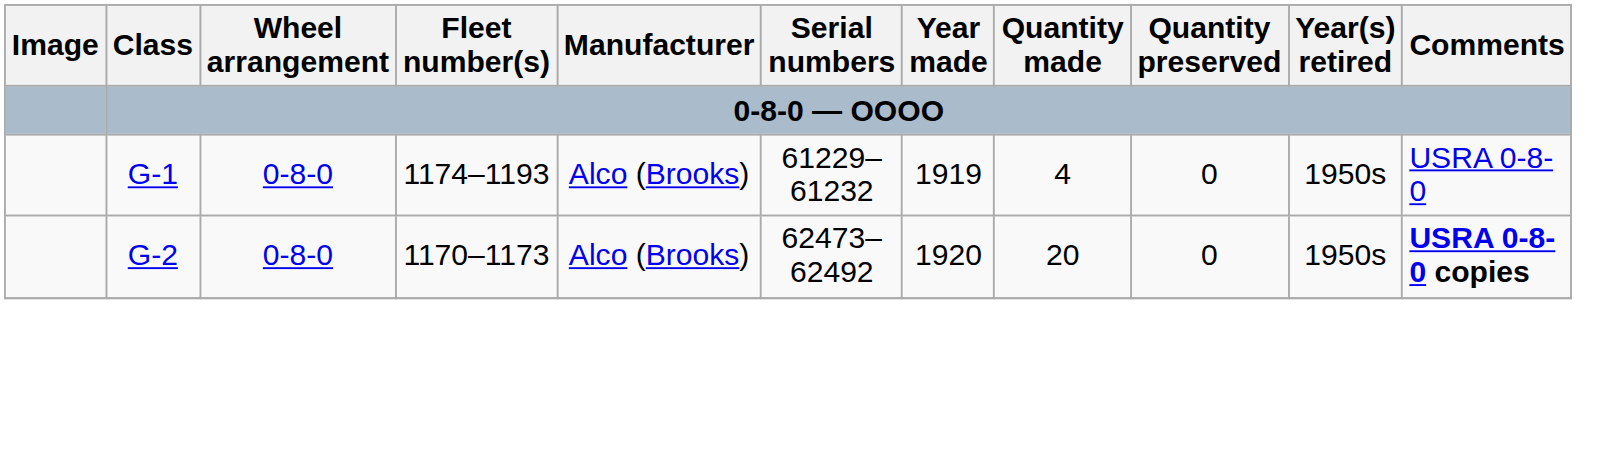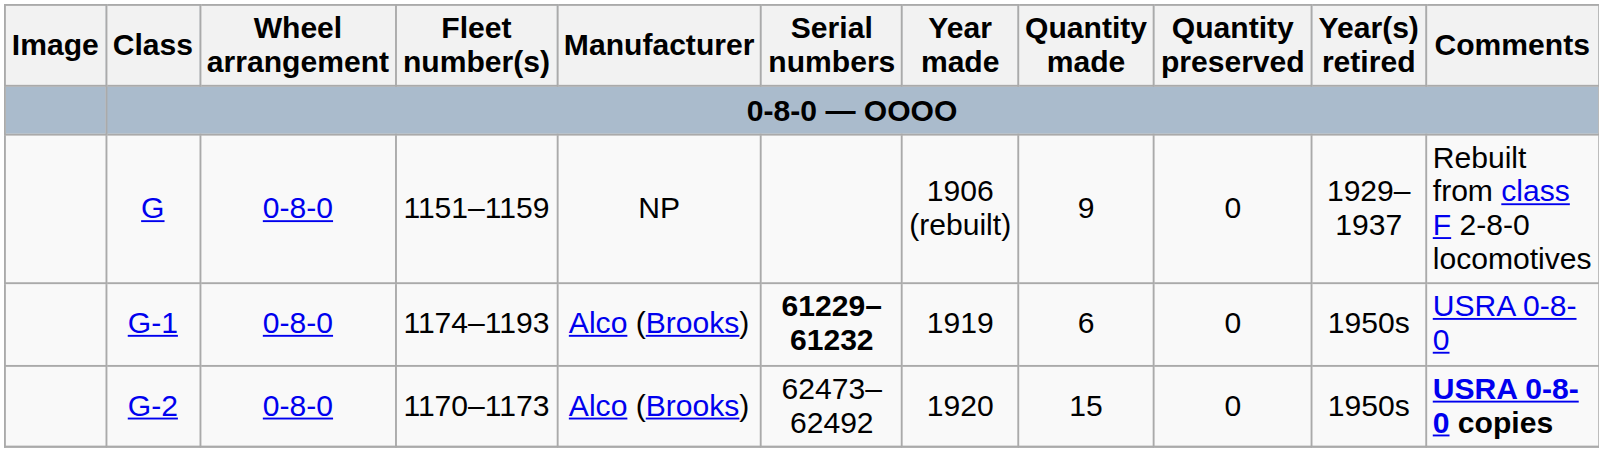+ row: G | 0-8-0 | 1151–1159 | NP | 1906 (rebuilt) | 9 | 0 | 1929–1937 | Rebuilt from class F 2-8-0 locomotives
G-1 | Serial numbers: normal -> bold
G-1 | Quantity made: 4 -> 6
G-2 | Quantity made: 20 -> 15
